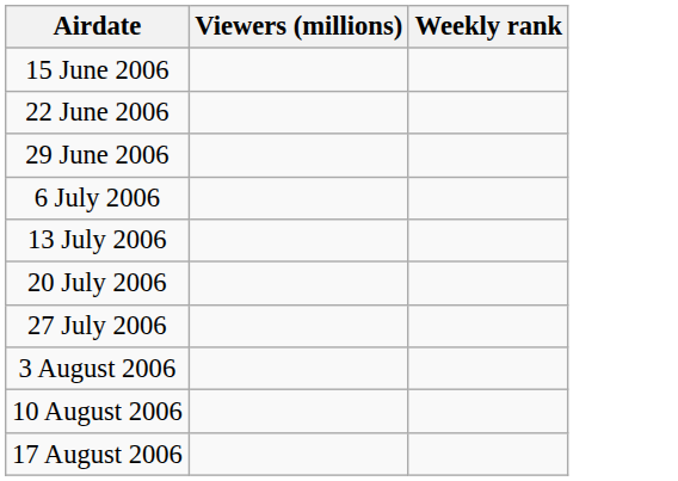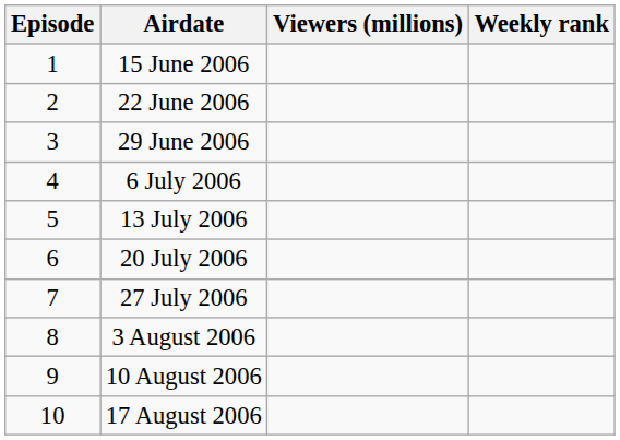+ column: Episode | 1 | 2 | 3 | 4 | 5 | 6 | 7 | 8 | 9 | 10
